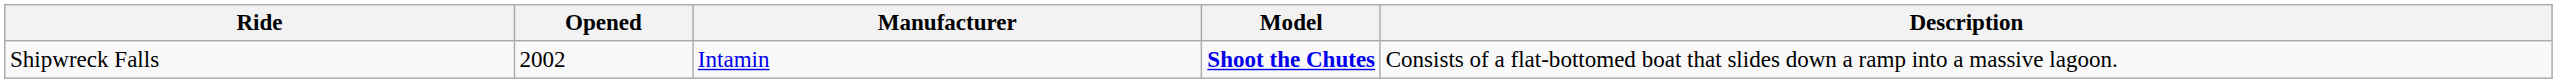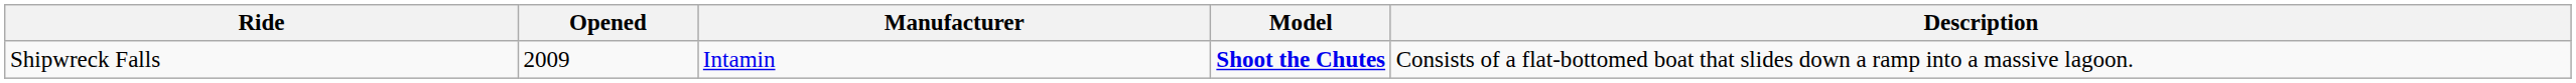Shipwreck Falls | Opened: 2002 -> 2009
